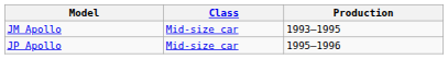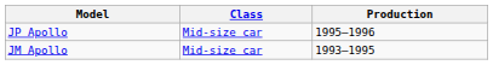rows swapped: JM Apollo <-> JP Apollo
